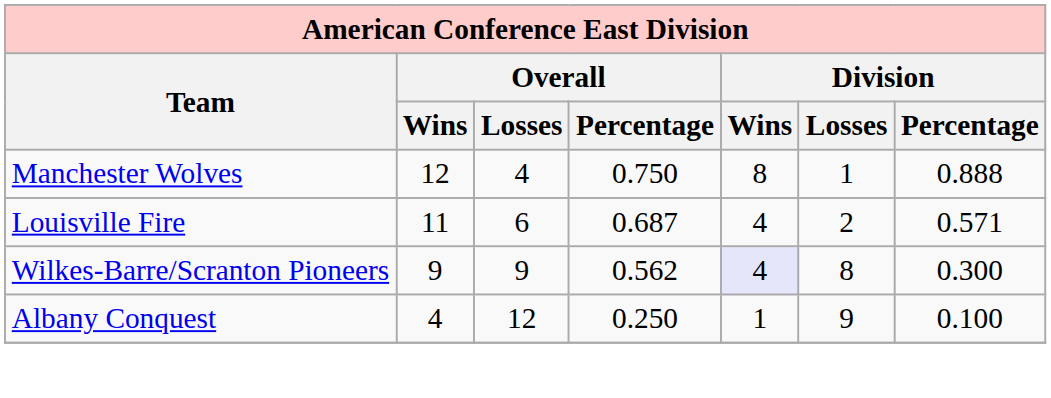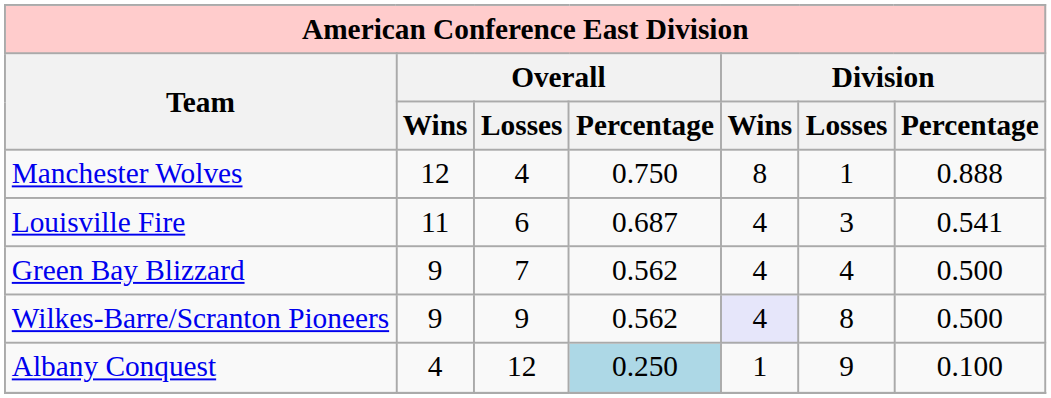Louisville Fire | Division / Losses: 2 -> 3
Louisville Fire | Division / Percentage: 0.571 -> 0.541
+ row: Green Bay Blizzard | 9 | 7 | 0.562 | 4 | 4 | 0.500
Wilkes-Barre/Scranton Pioneers | Division / Percentage: 0.300 -> 0.500
Albany Conquest | Overall / Percentage: no background -> lightblue background
